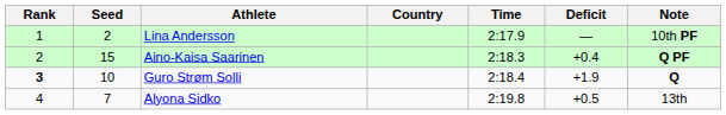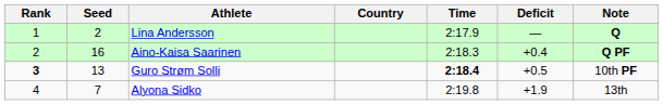Lina Andersson | Note: 10th PF -> Q
Aino-Kaisa Saarinen | Seed: 15 -> 16
Guro Strøm Solli | Seed: 10 -> 13
Guro Strøm Solli | Time: normal -> bold
Guro Strøm Solli | Deficit: +1.9 -> +0.5
Guro Strøm Solli | Note: Q -> 10th PF
Alyona Sidko | Deficit: +0.5 -> +1.9
